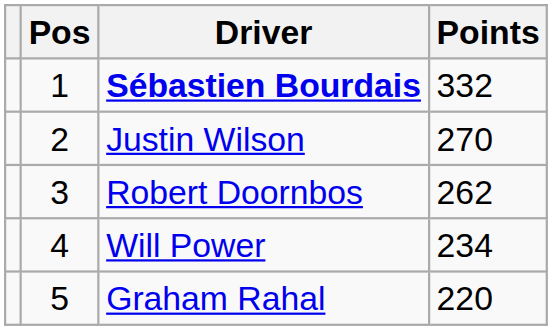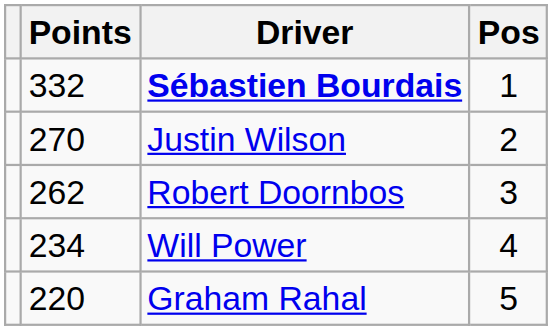columns swapped: Pos <-> Points
